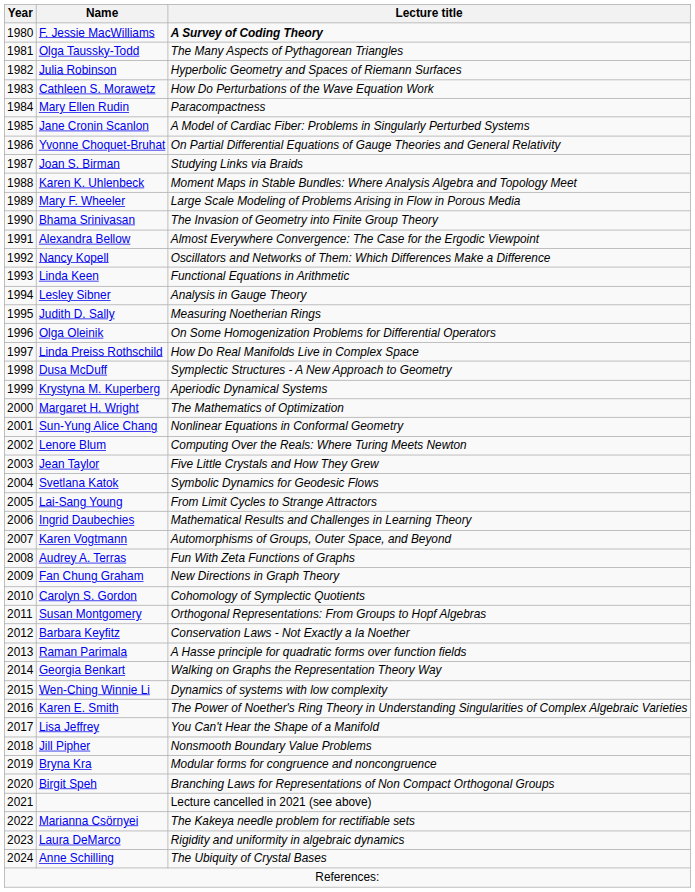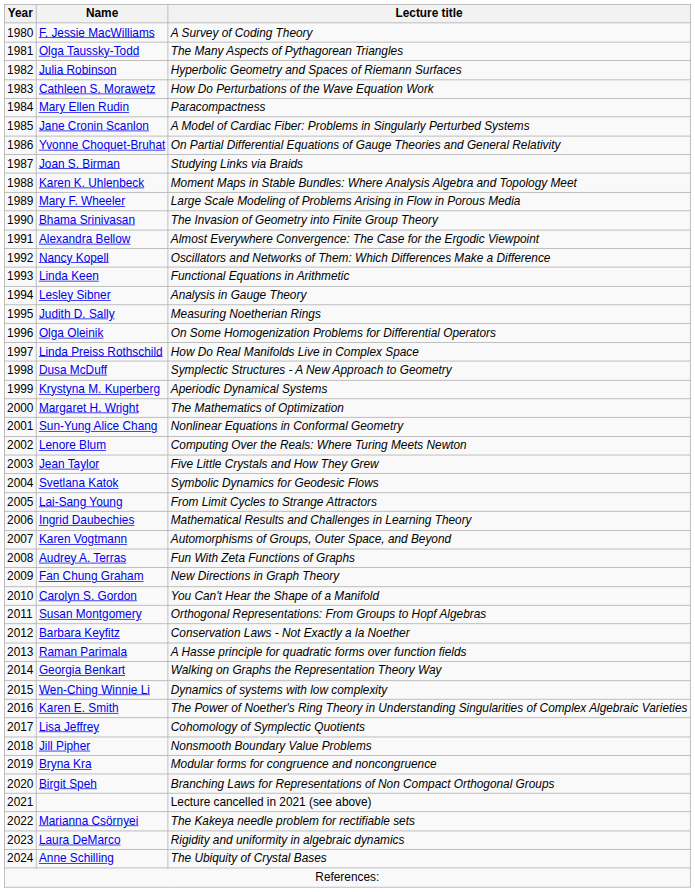F. Jessie MacWilliams | Lecture title: bold -> normal
Carolyn S. Gordon | Lecture title: Cohomology of Symplectic Quotients -> You Can't Hear the Shape of a Manifold
Lisa Jeffrey | Lecture title: You Can't Hear the Shape of a Manifold -> Cohomology of Symplectic Quotients
